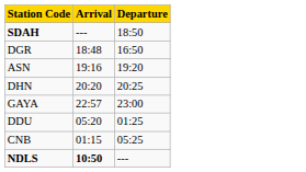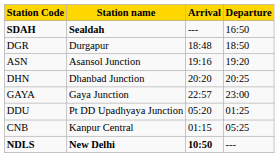+ column: Station name | Sealdah | Durgapur | Asansol Junction | Dhanbad Junction | Gaya Junction | Pt DD Upadhyaya Junction | Kanpur Central | New Delhi
SDAH | Departure: 18:50 -> 16:50
DGR | Departure: 16:50 -> 18:50
